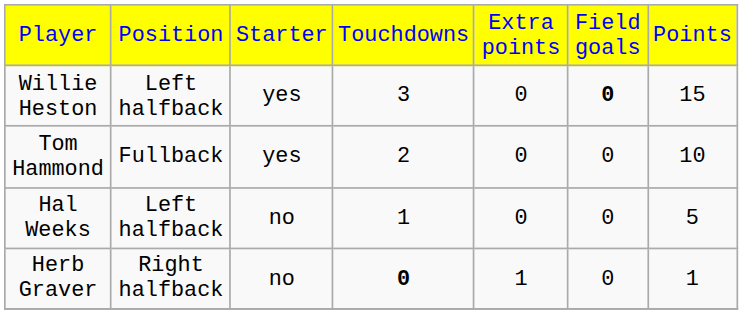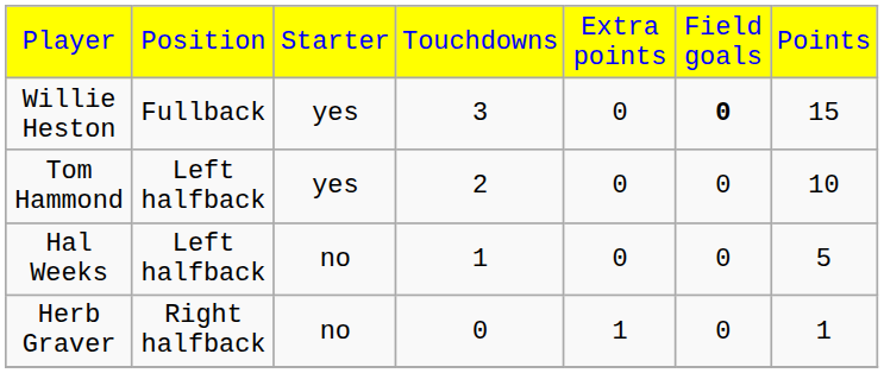Willie Heston | column 2: Left halfback -> Fullback
Tom Hammond | column 2: Fullback -> Left halfback
Herb Graver | column 4: bold -> normal
